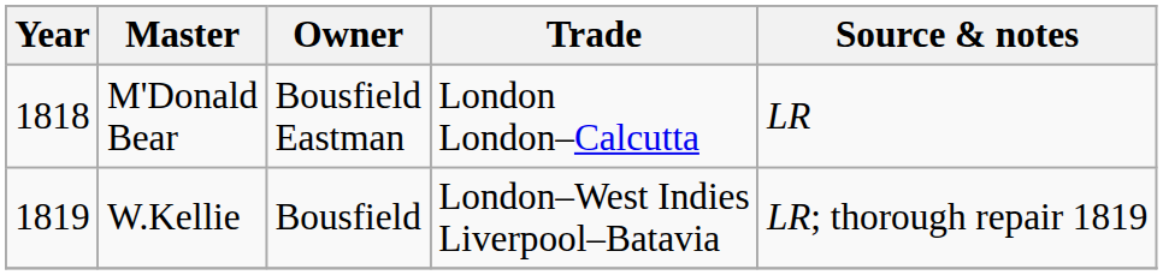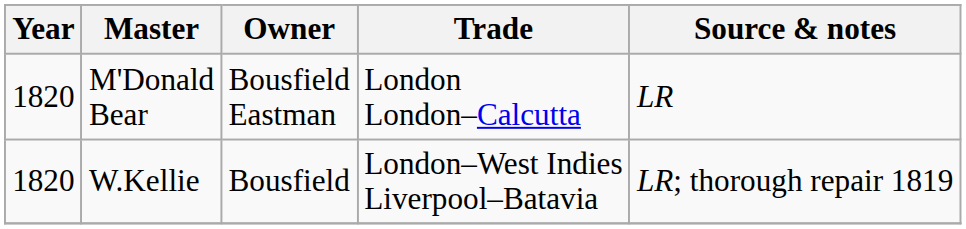M'Donald Bear | Year: 1818 -> 1820
W.Kellie | Year: 1819 -> 1820
